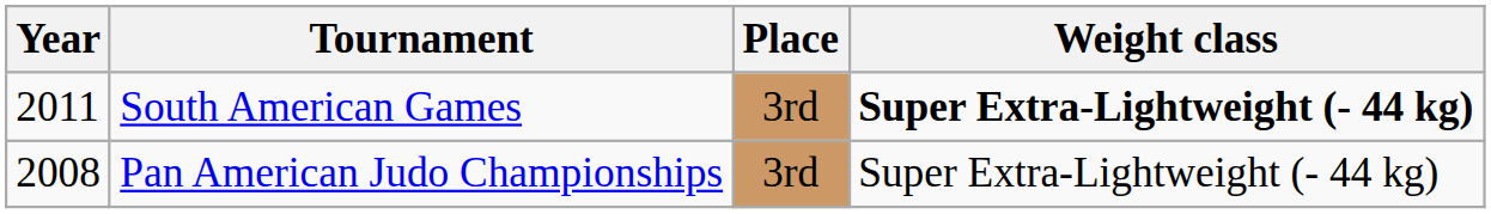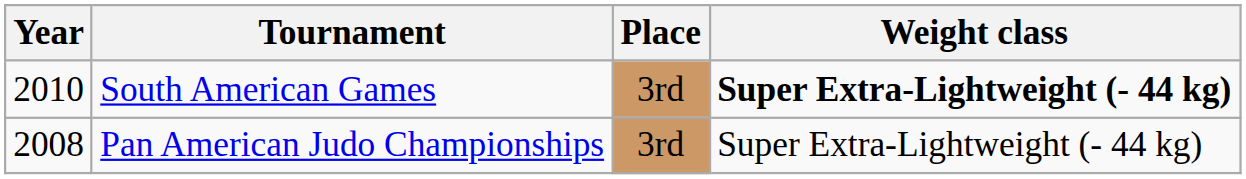South American Games | Year: 2011 -> 2010
